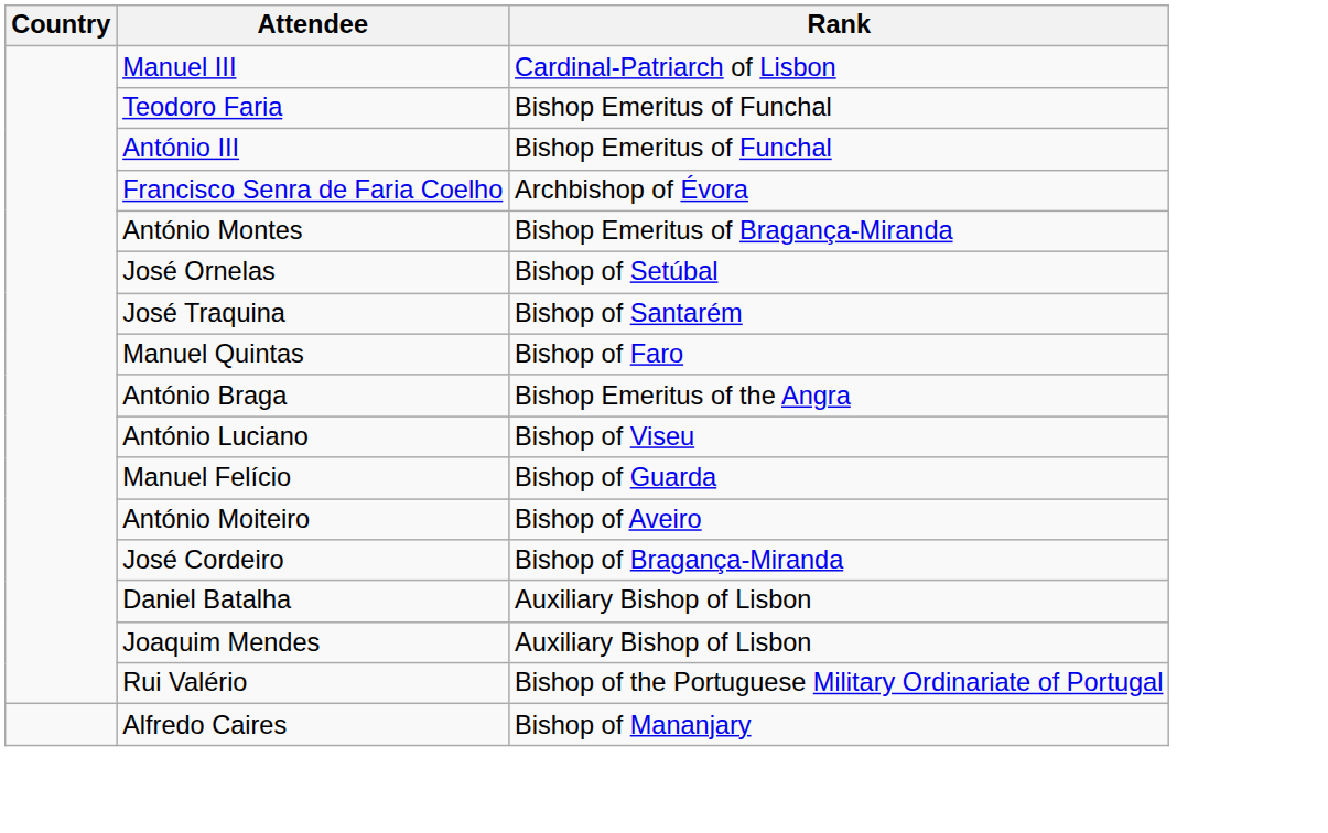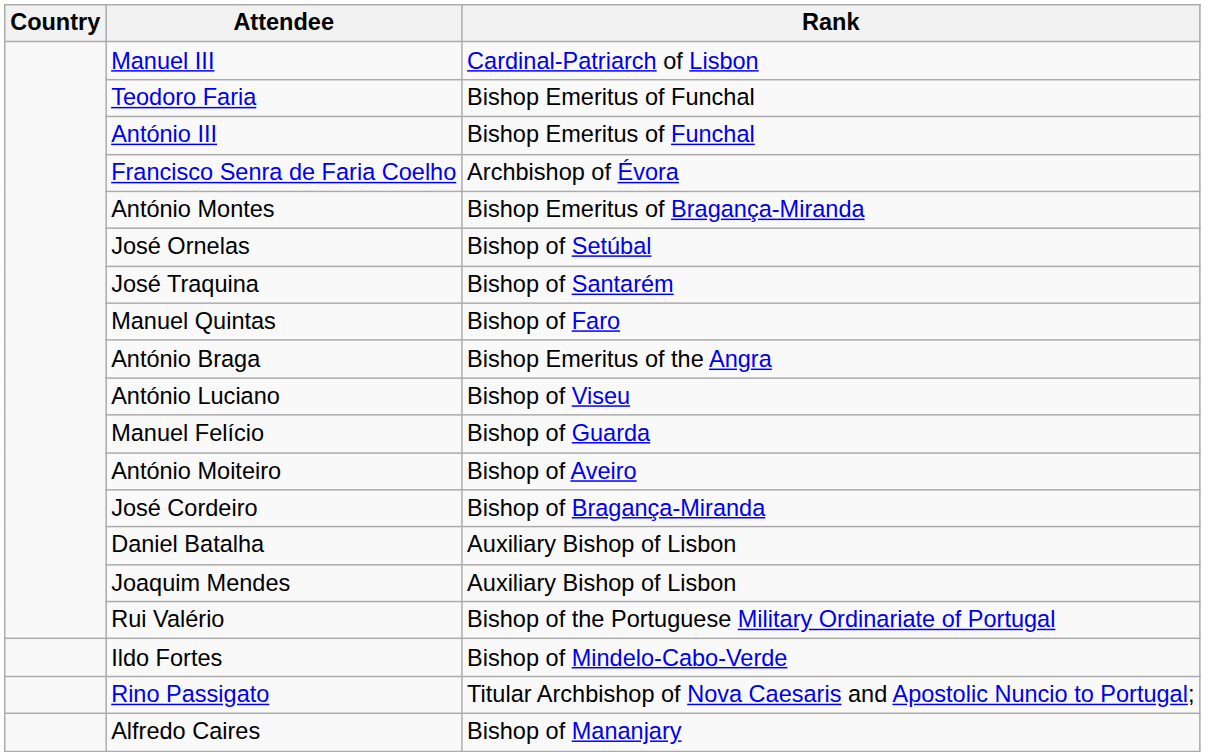+ row: Ildo Fortes | Bishop of Mindelo-Cabo-Verde
+ row: Rino Passigato | Titular Archbishop of Nova Caesaris and Apostolic Nuncio to Portugal;
